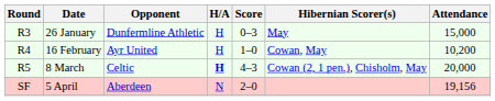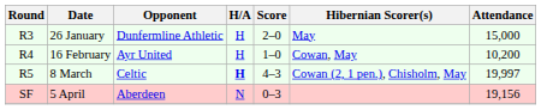26 January | Score: 0–3 -> 2–0
8 March | Attendance: 20,000 -> 19,997
5 April | Score: 2–0 -> 0–3
